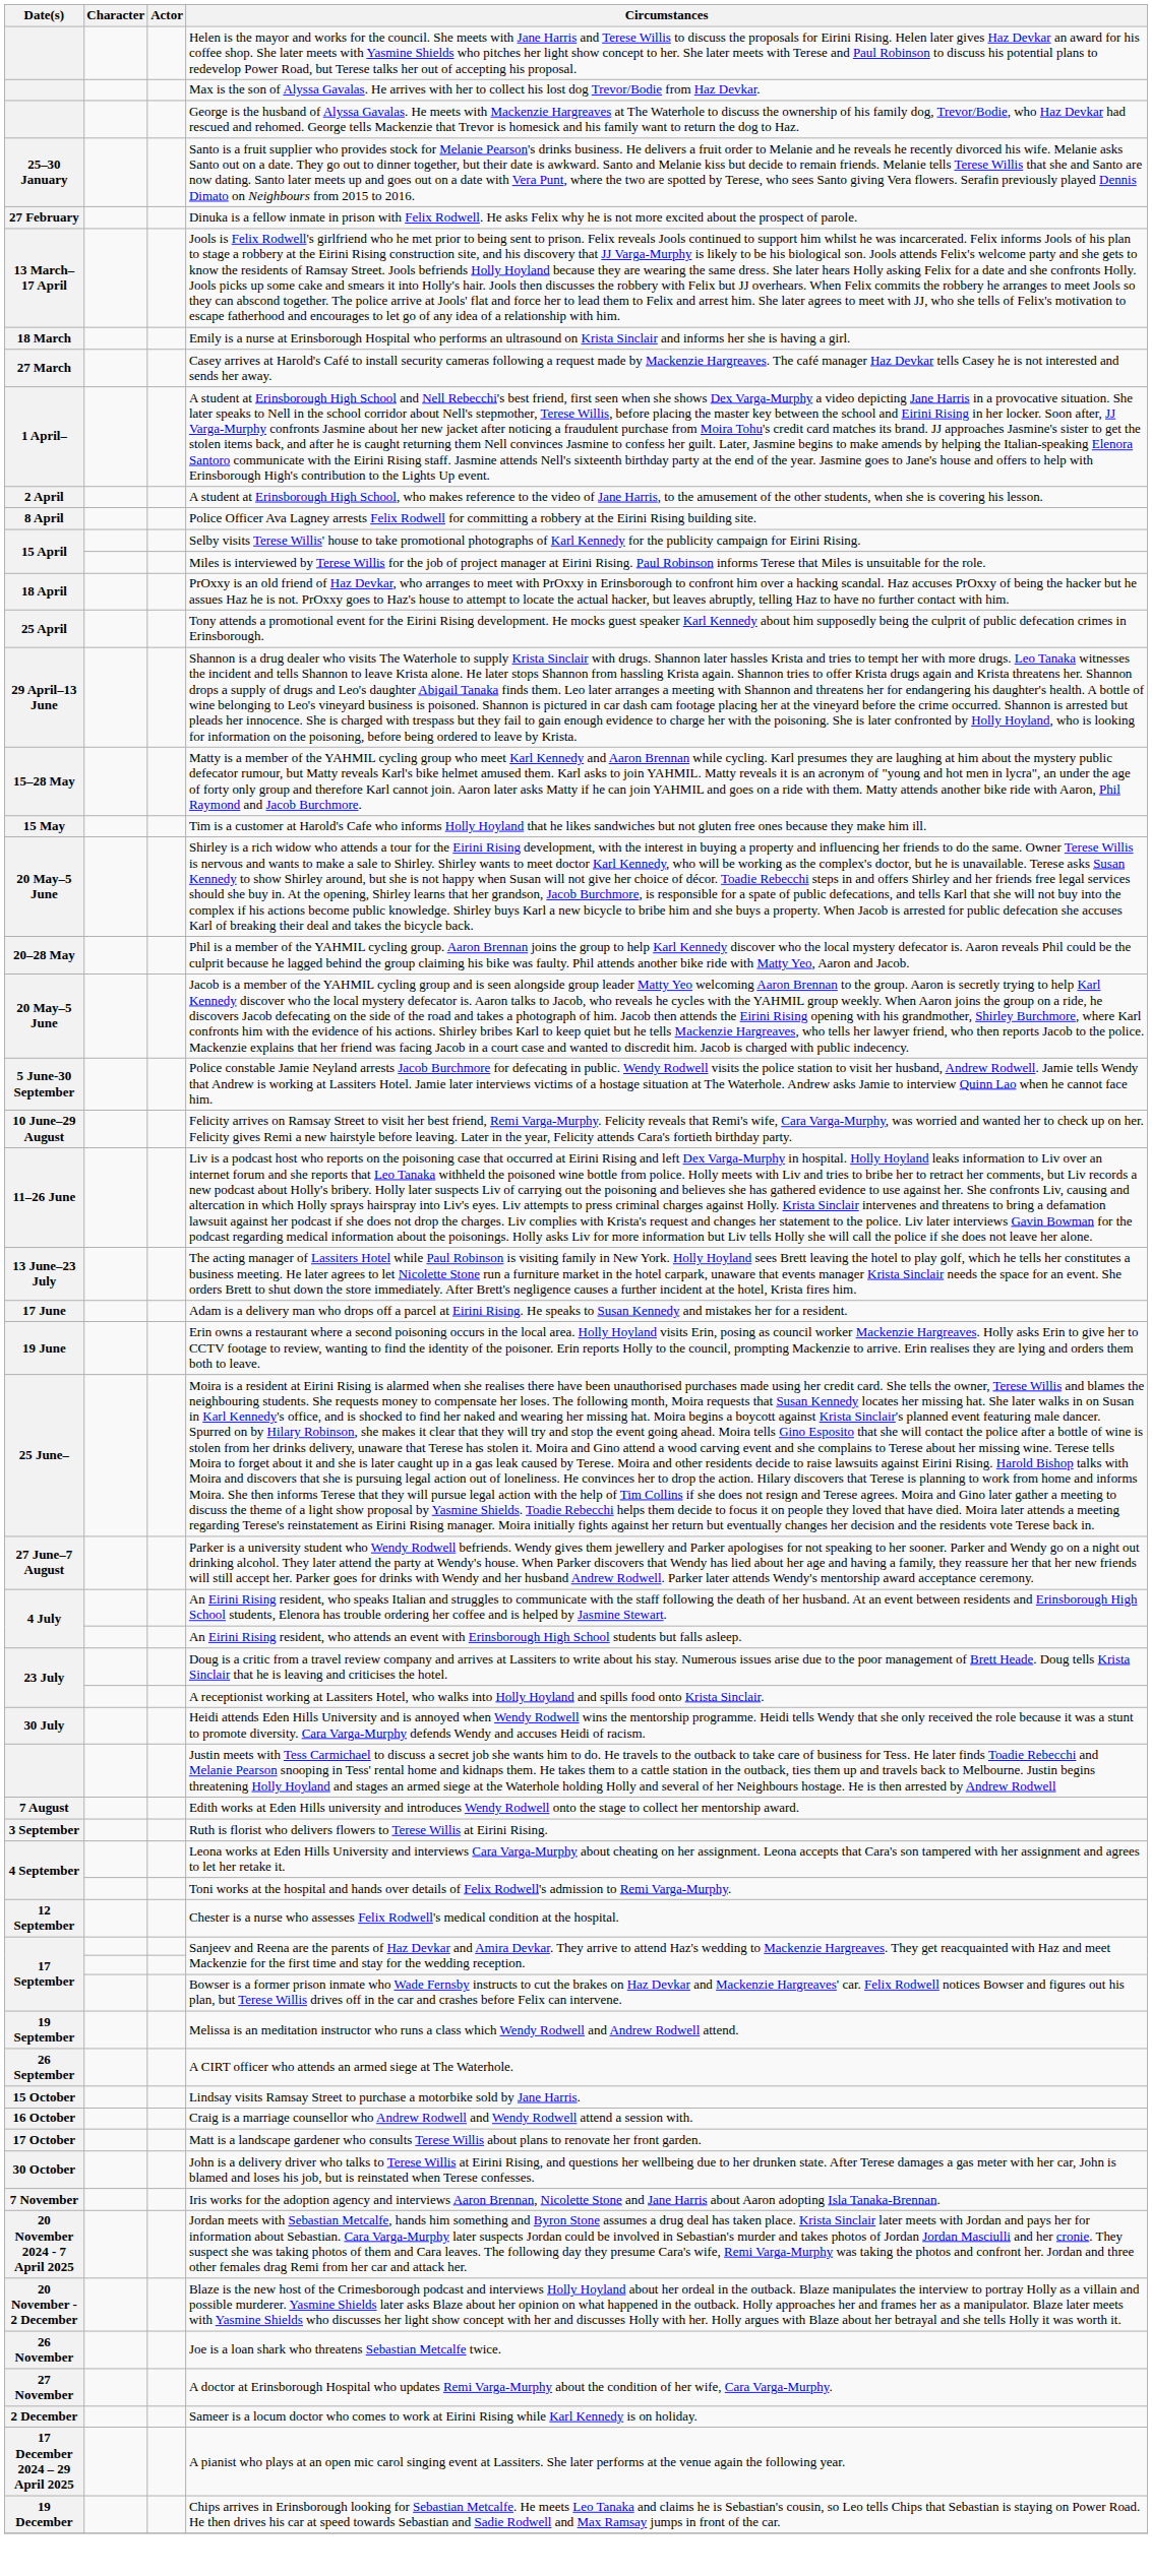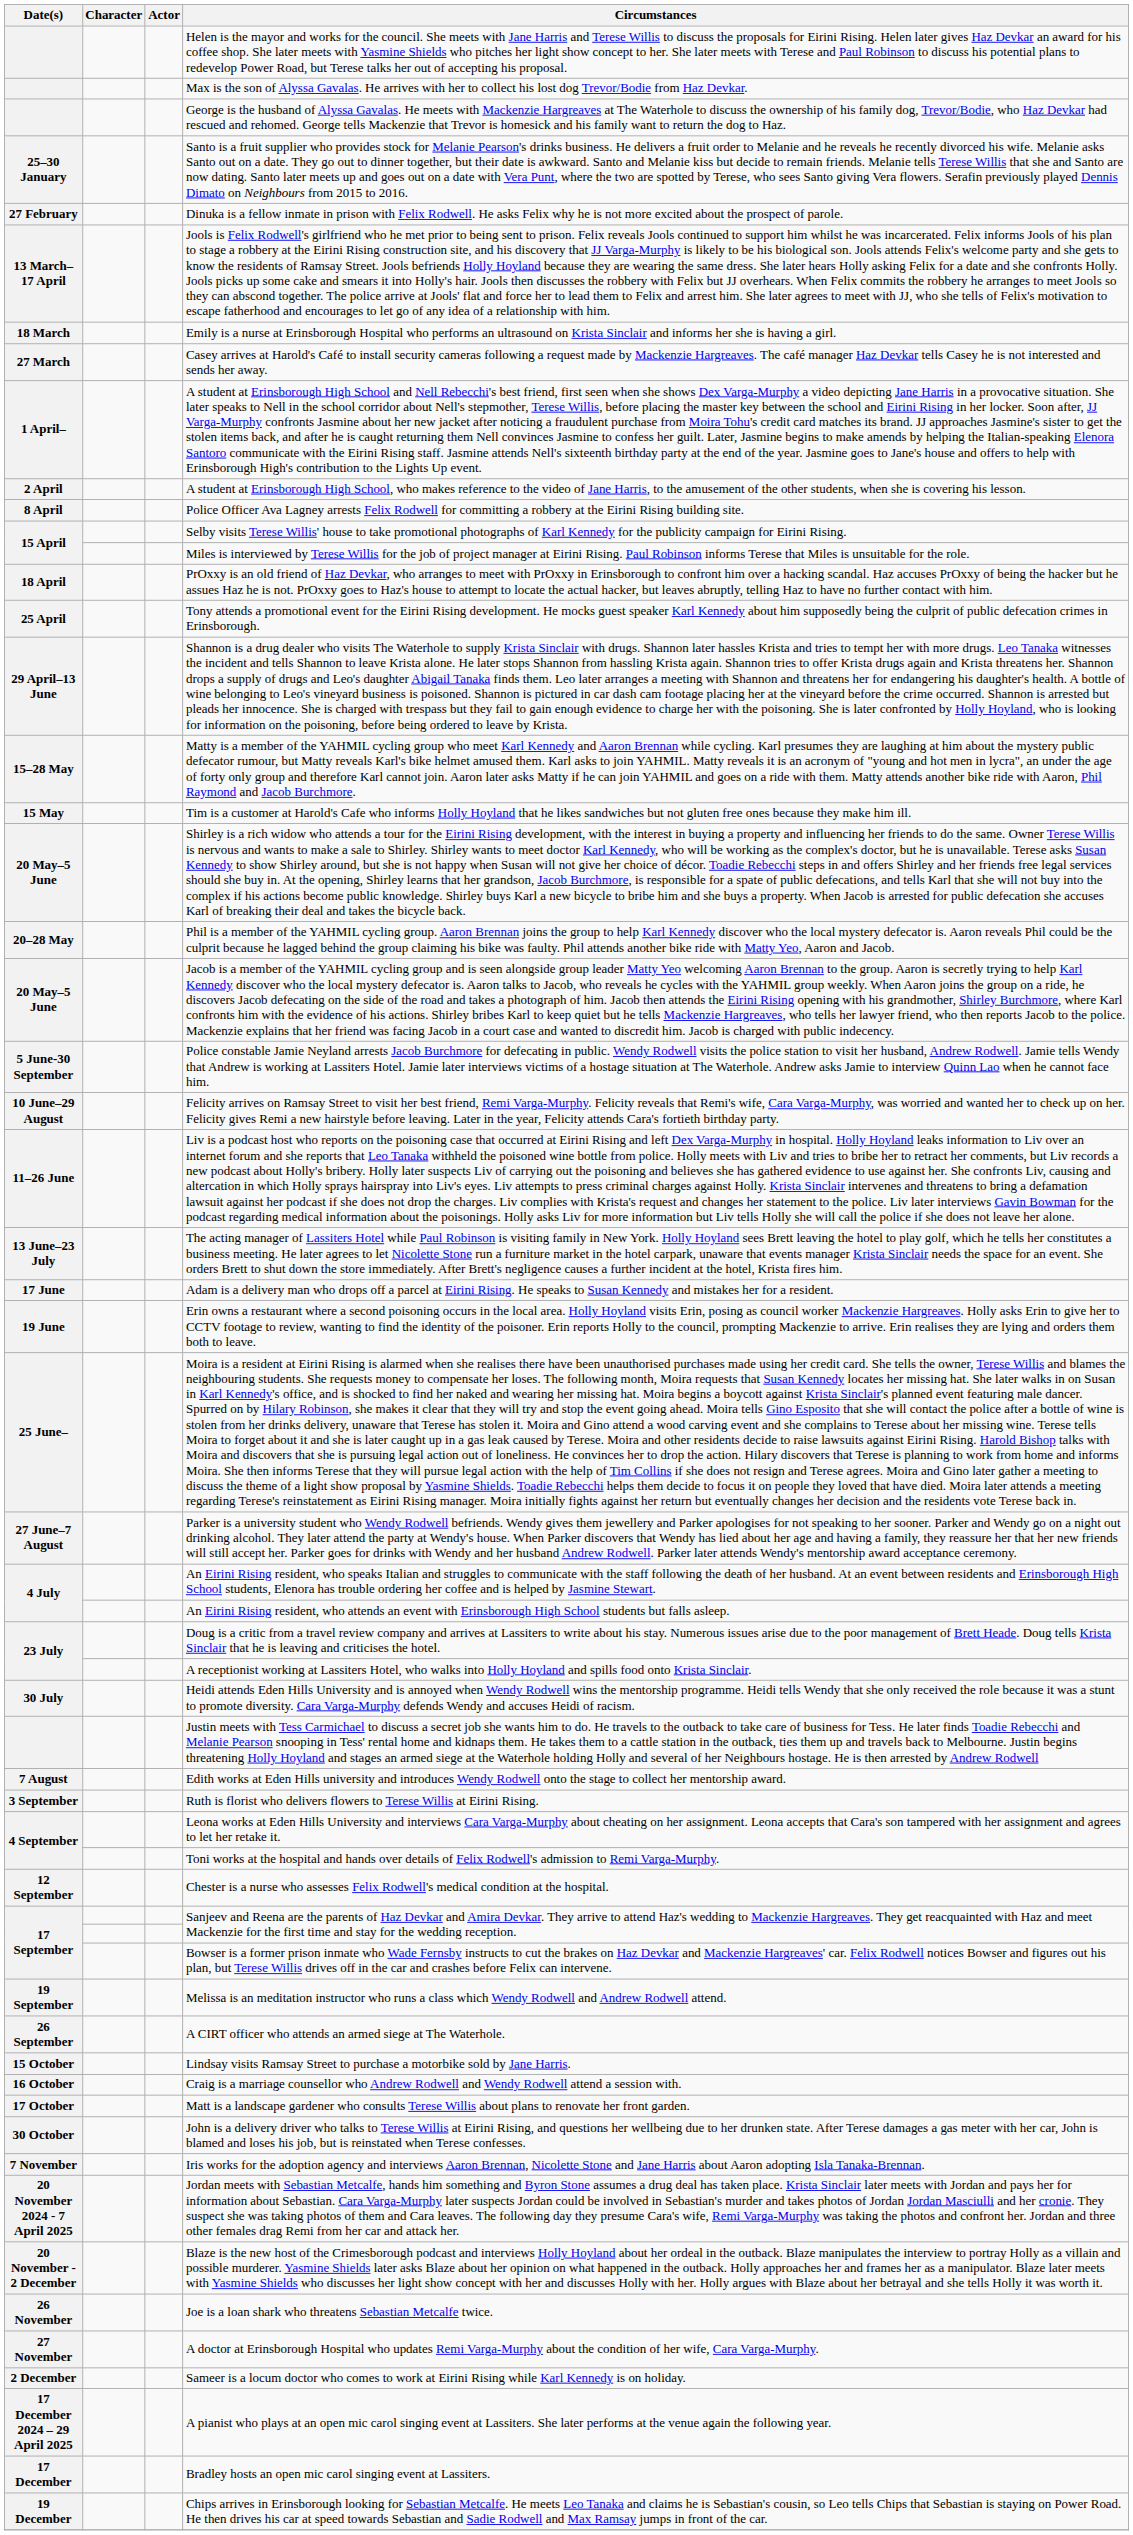+ row: 17 December | Bradley hosts an open mic carol singing event at Lassiters.
